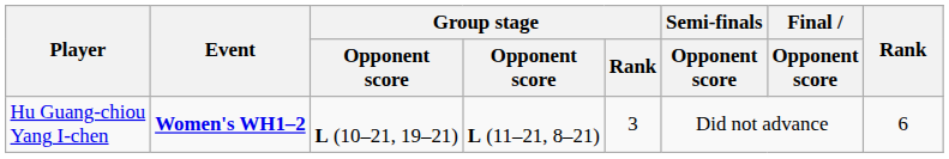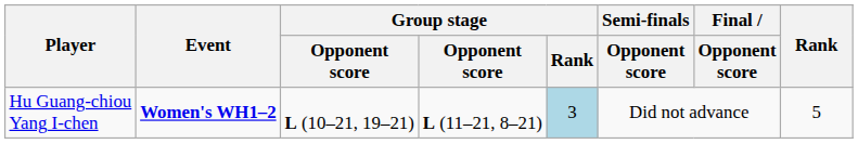Hu Guang-chiou Yang I-chen | Group stage / Rank: no background -> lightblue background
Hu Guang-chiou Yang I-chen | Rank: 6 -> 5
